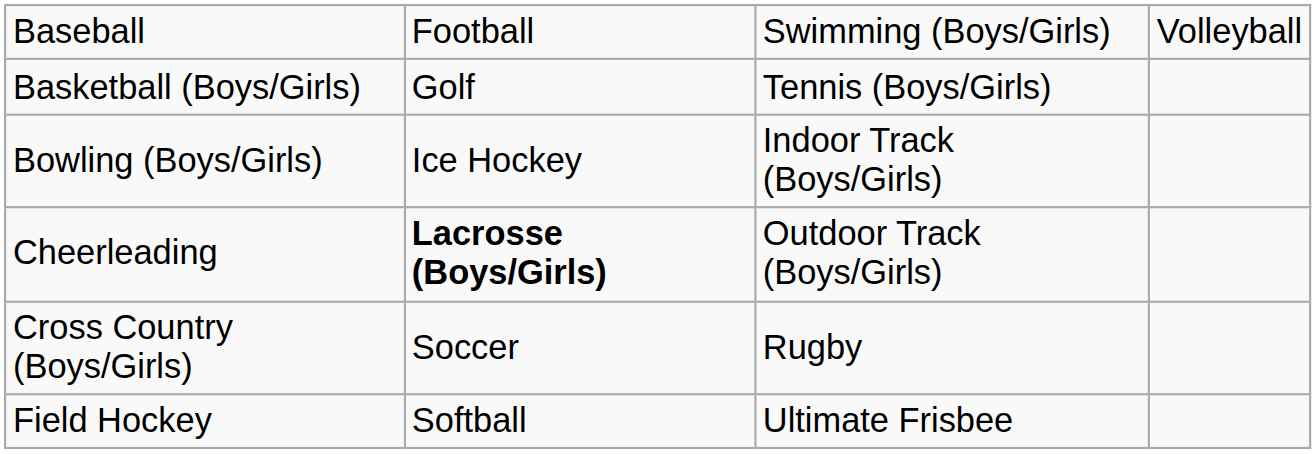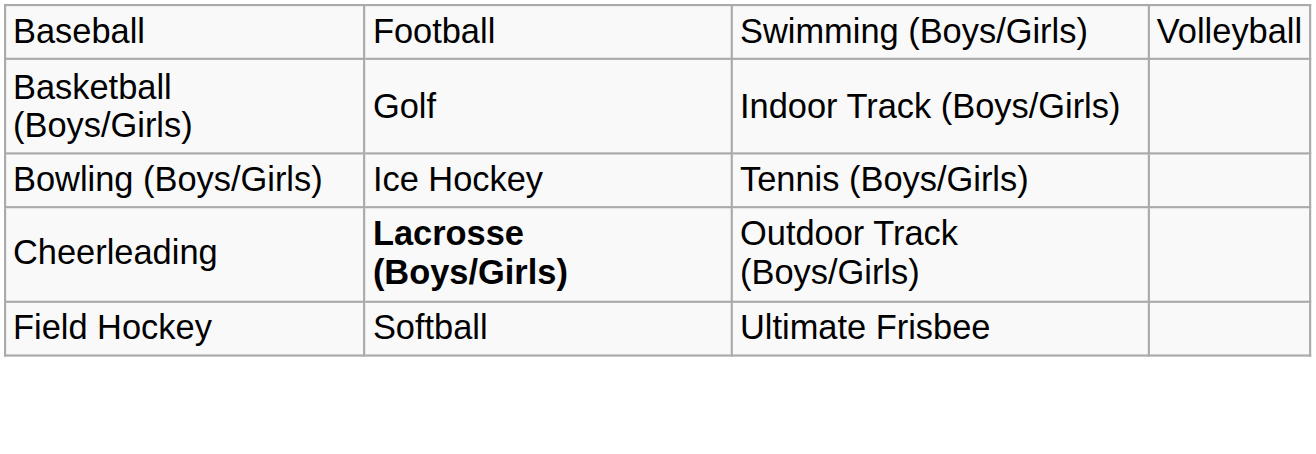Basketball (Boys/Girls) | column 3: Tennis (Boys/Girls) -> Indoor Track (Boys/Girls)
Bowling (Boys/Girls) | column 3: Indoor Track (Boys/Girls) -> Tennis (Boys/Girls)
- row: Cross Country (Boys/Girls) | Soccer | Rugby
